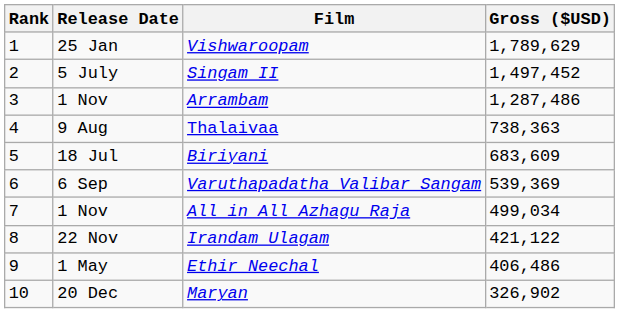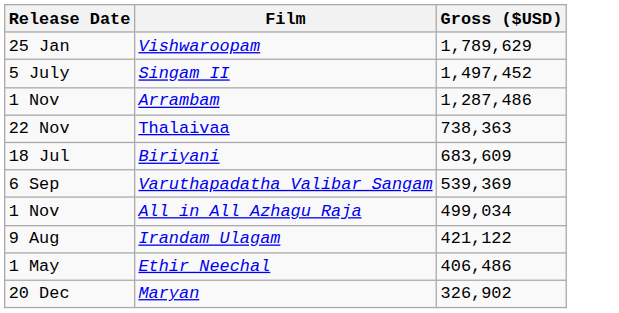- column: Rank | 1 | 2 | 3 | 4 | 5 | 6 | 7 | 8 | 9 | 10
Thalaivaa | Release Date: 9 Aug -> 22 Nov
Irandam Ulagam | Release Date: 22 Nov -> 9 Aug
